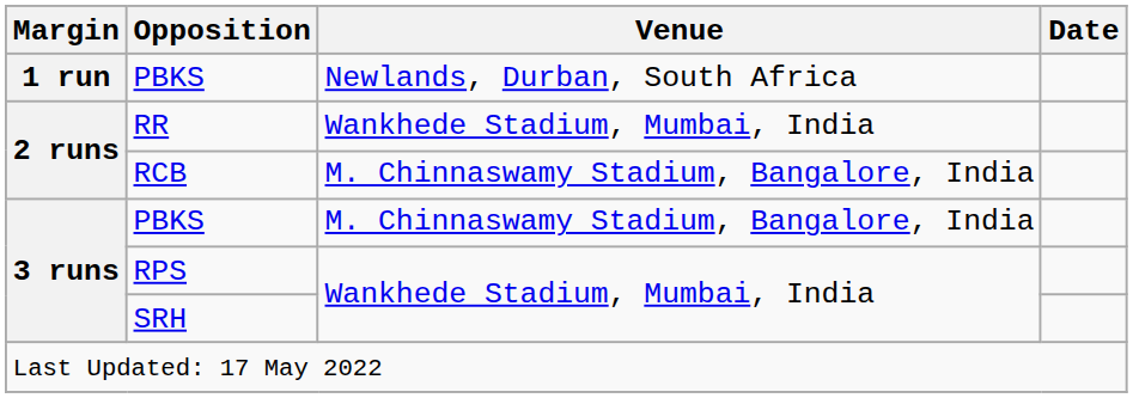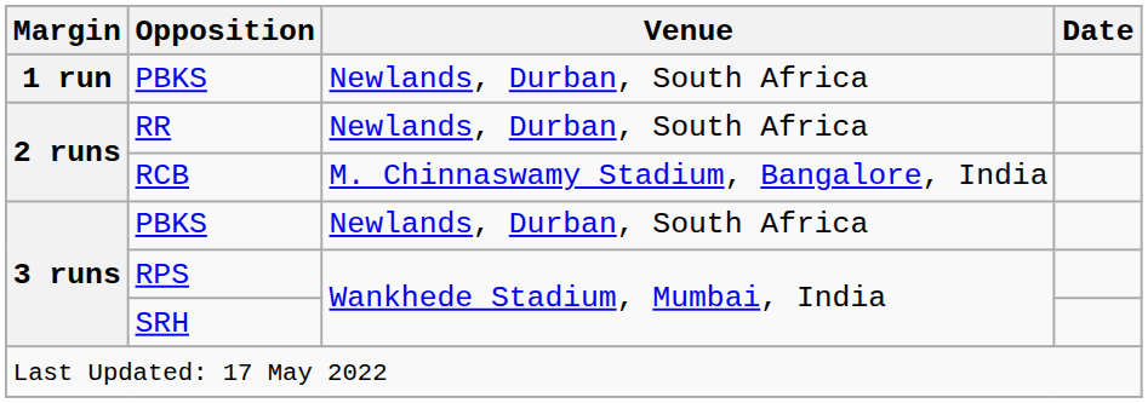RR | Venue: Wankhede Stadium, Mumbai, India -> Newlands, Durban, South Africa
3 runs / PBKS | Venue: M. Chinnaswamy Stadium, Bangalore, India -> Newlands, Durban, South Africa
